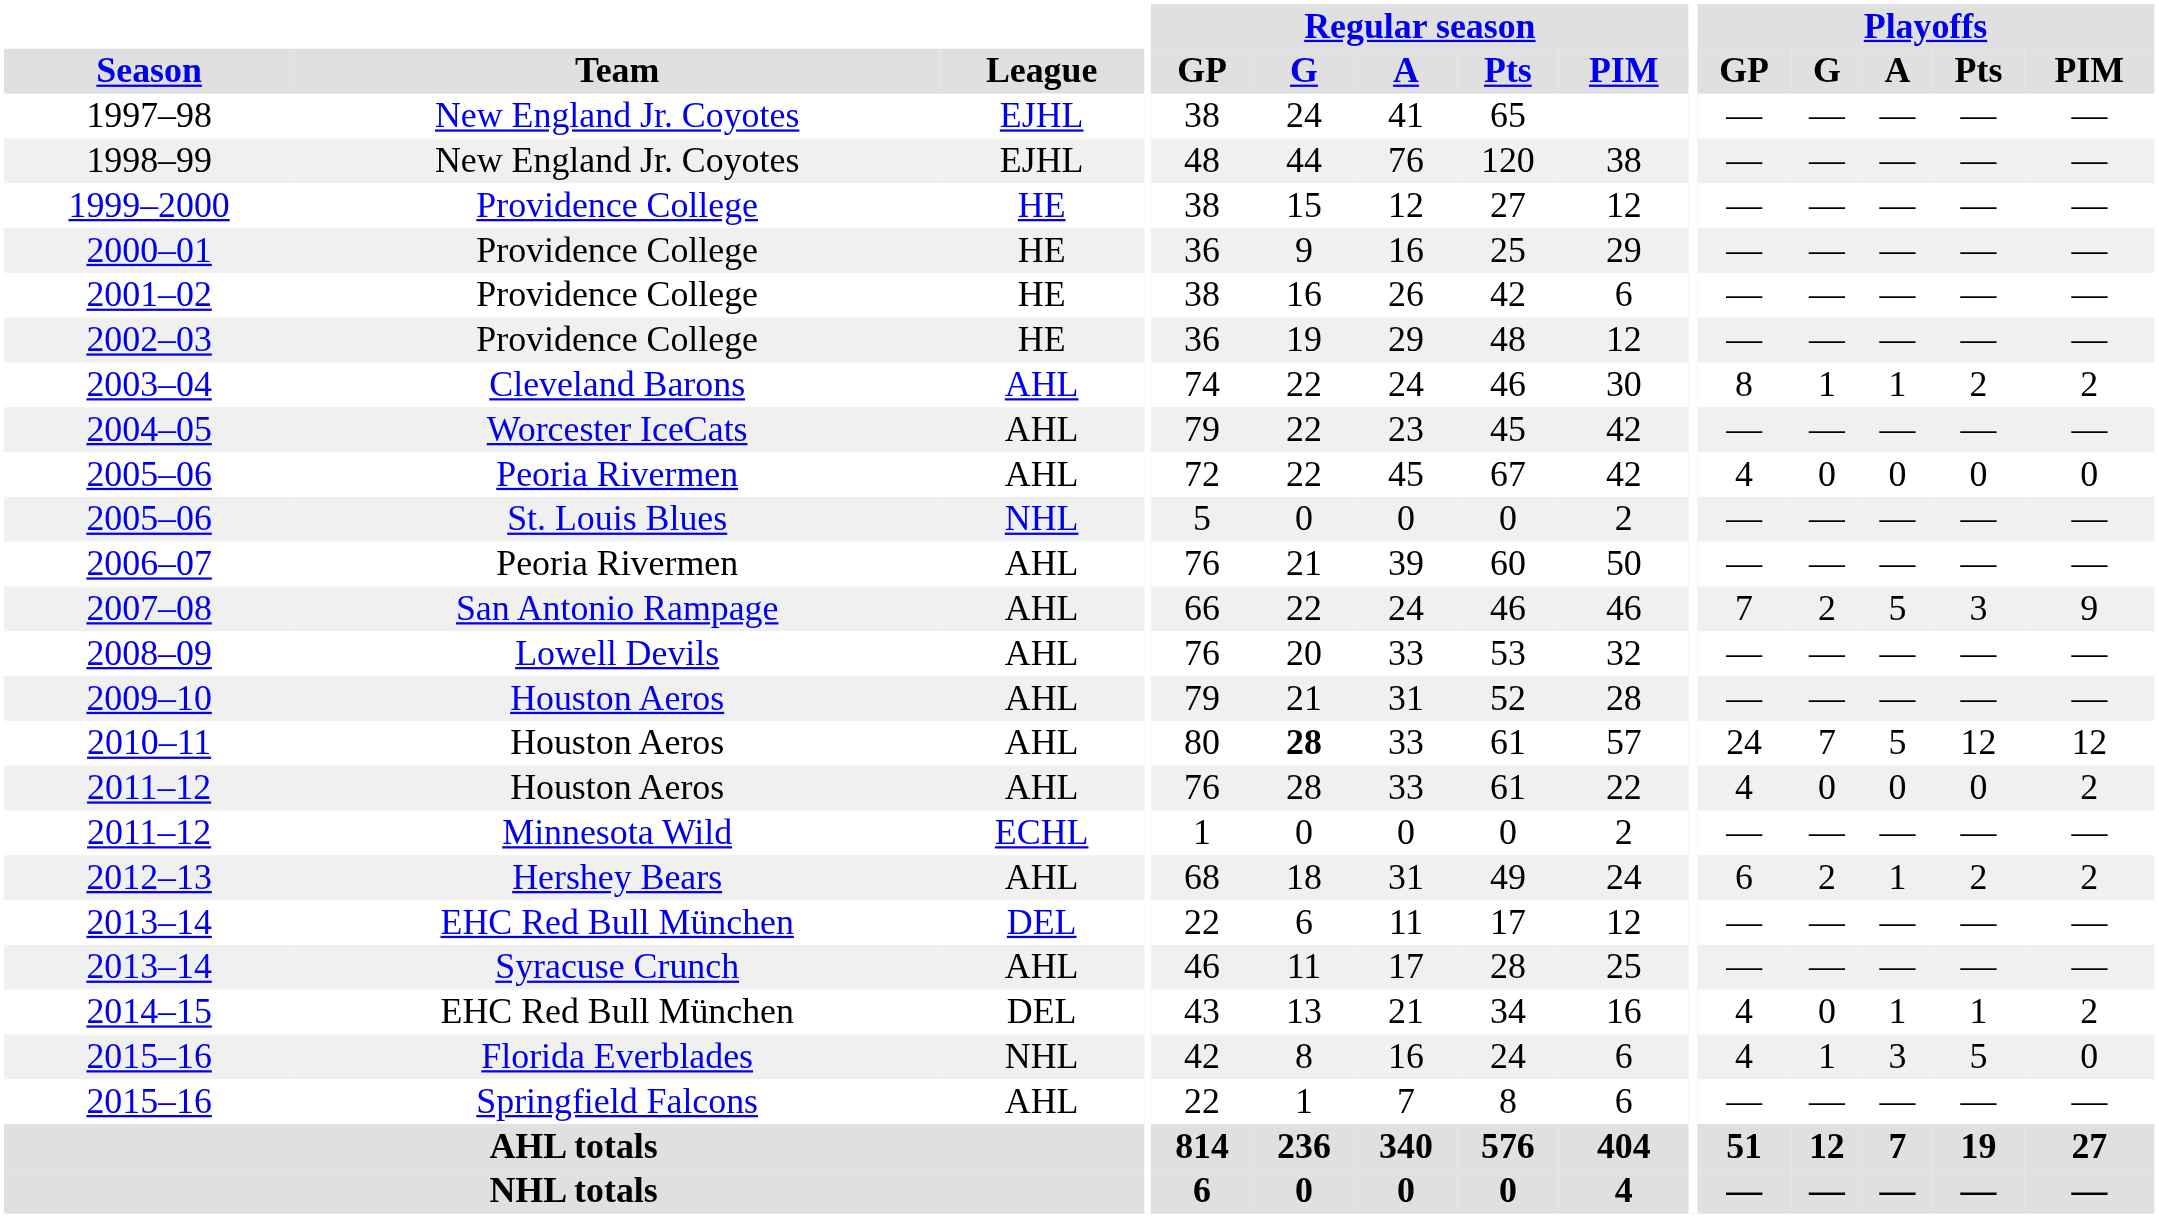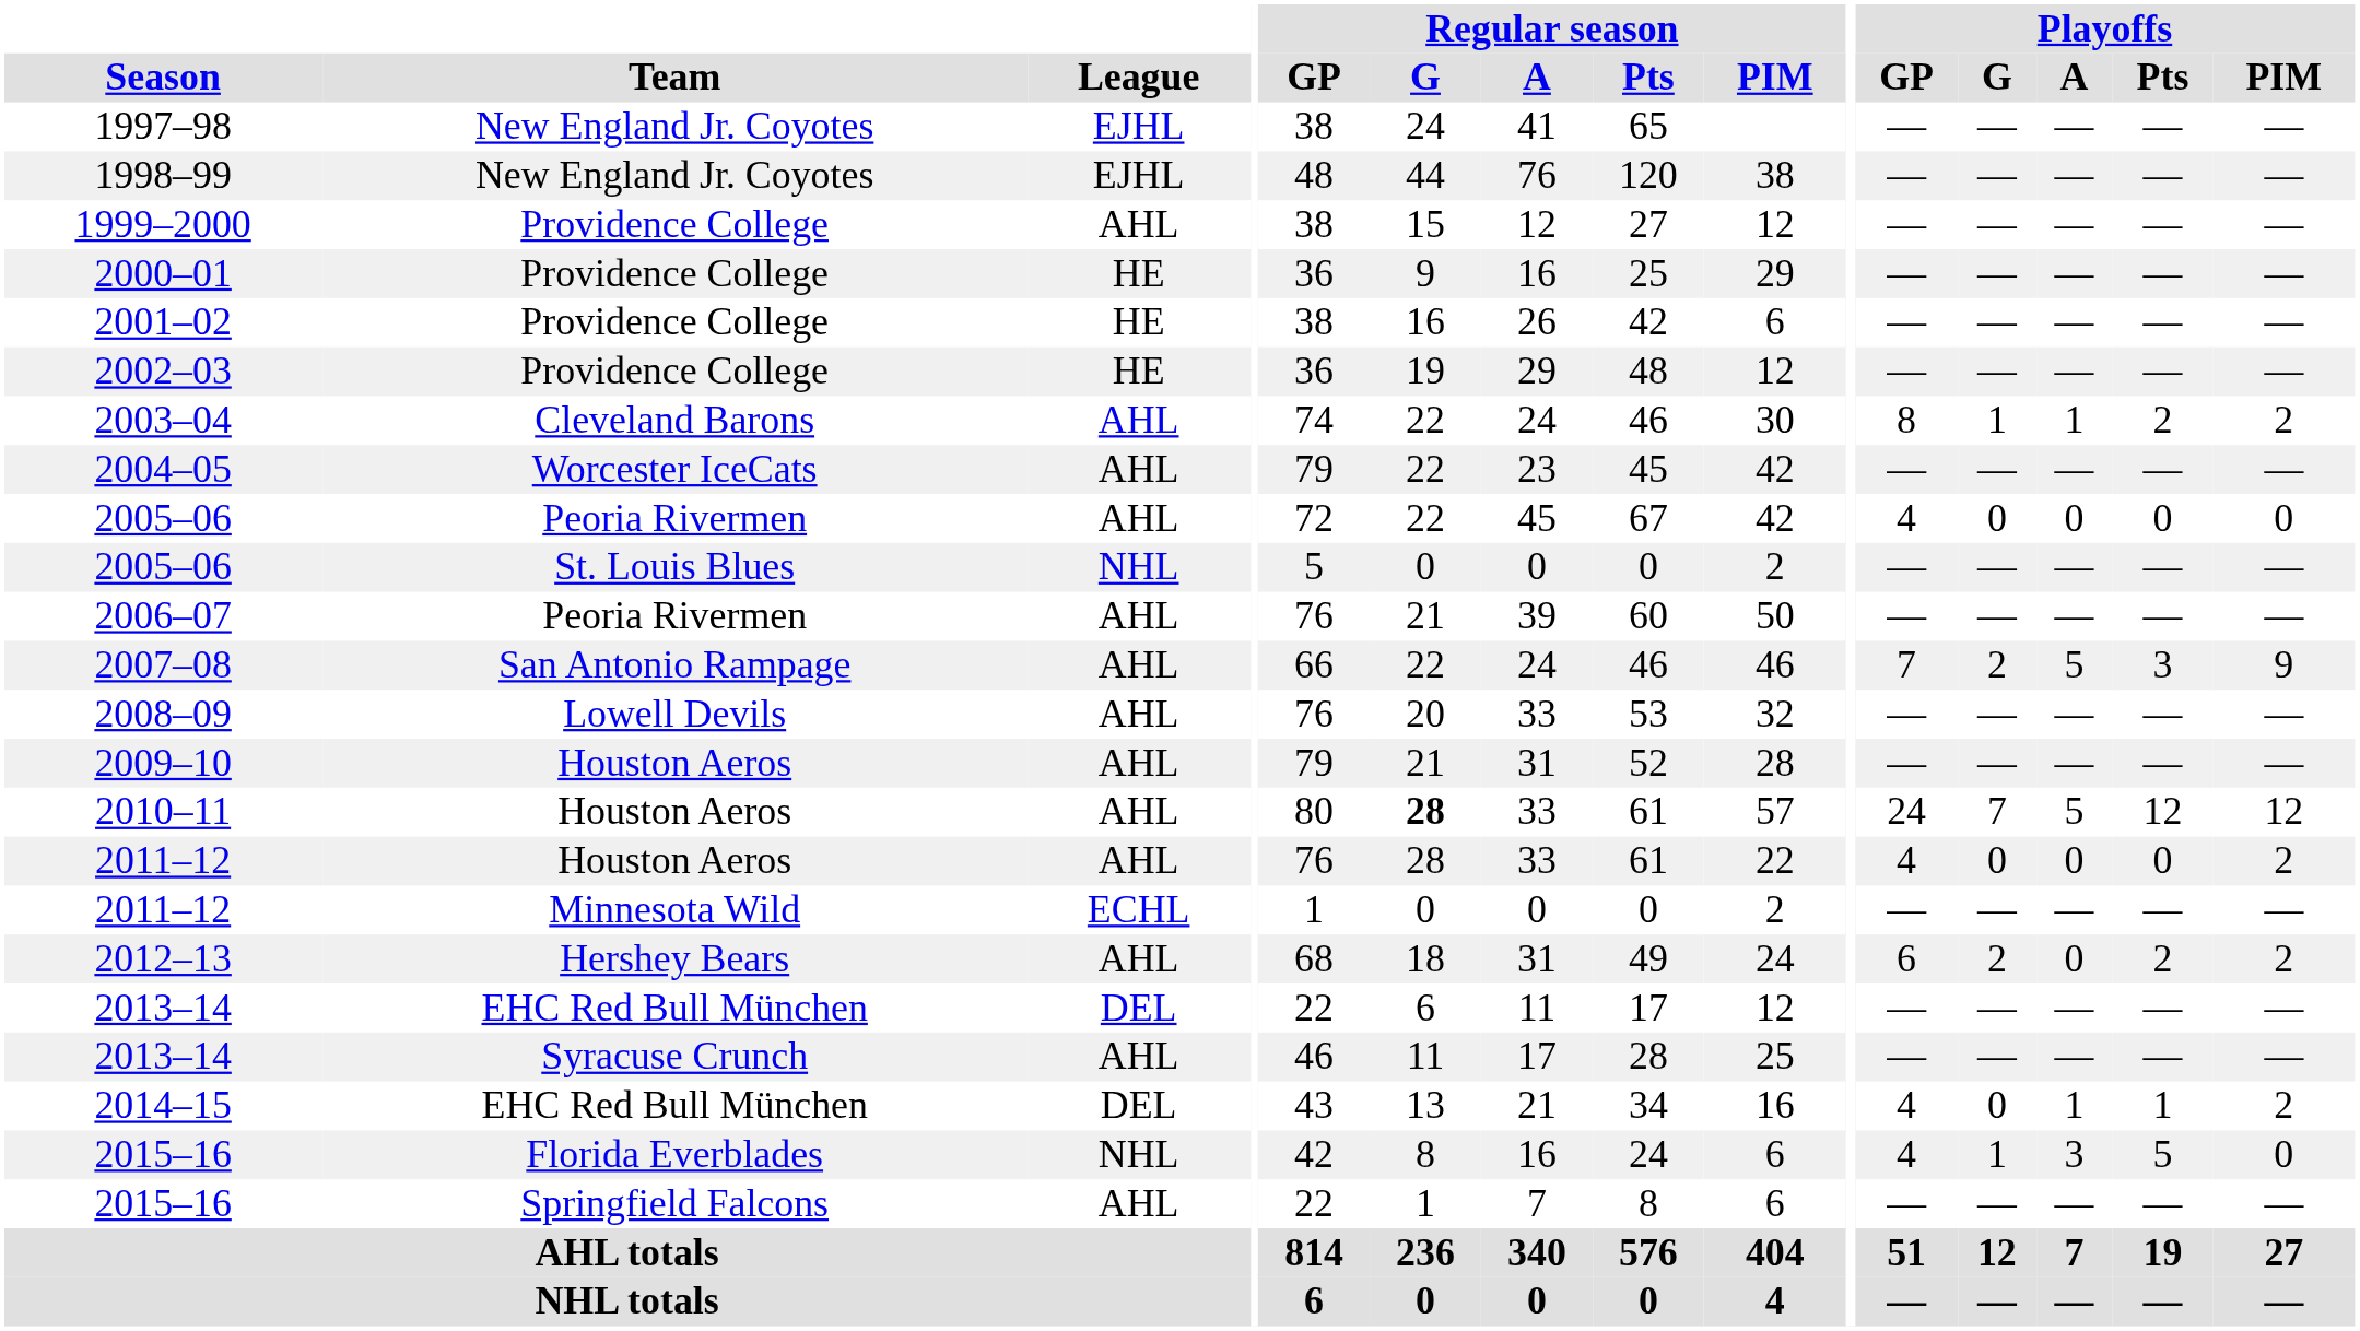1999–2000 | League: HE -> AHL
2012–13 | Playoffs / A: 1 -> 0
